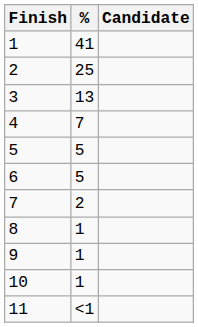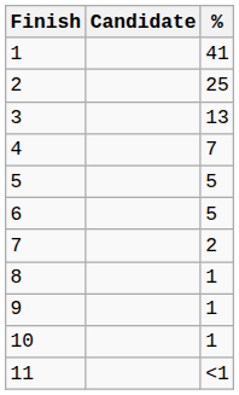columns swapped: Candidate <-> %
